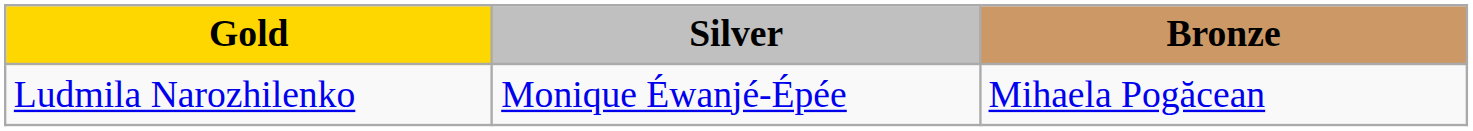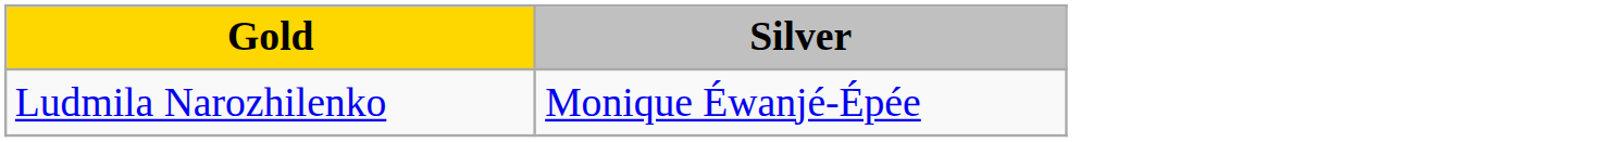- column: Bronze | Mihaela Pogăcean
